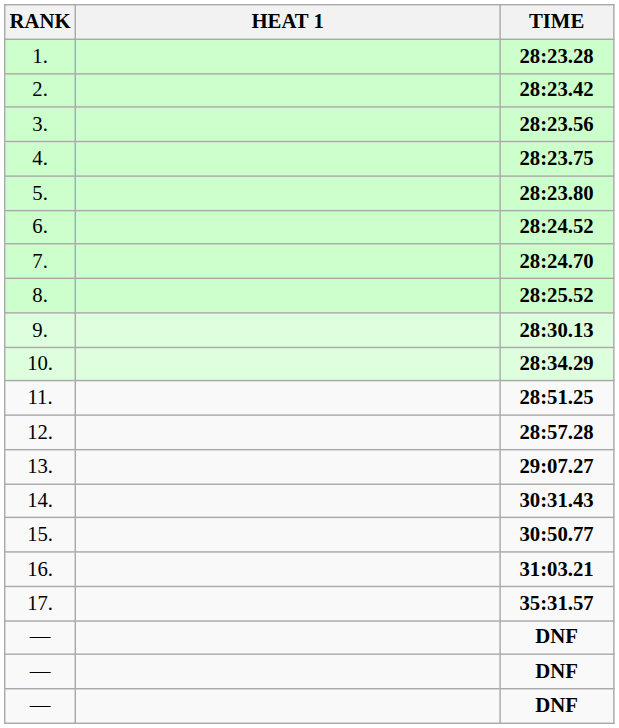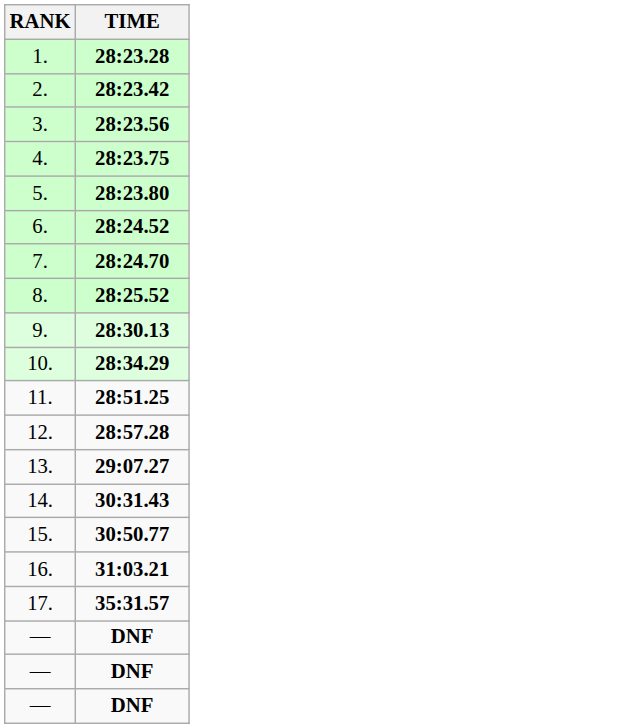- column: HEAT 1
